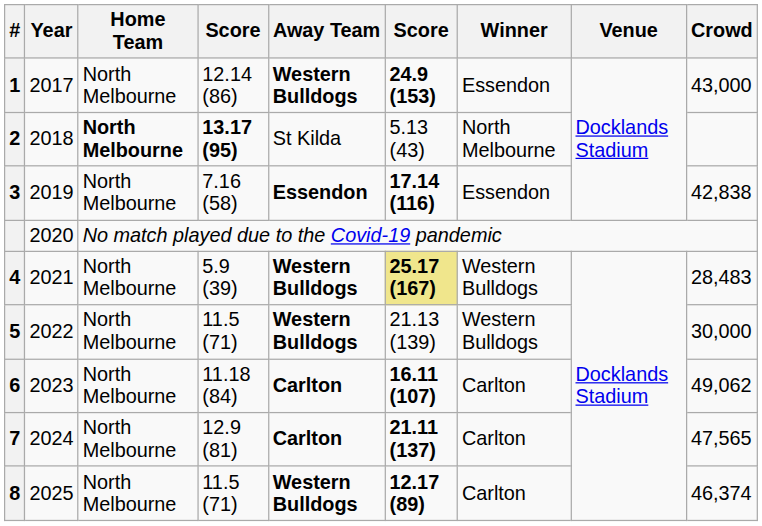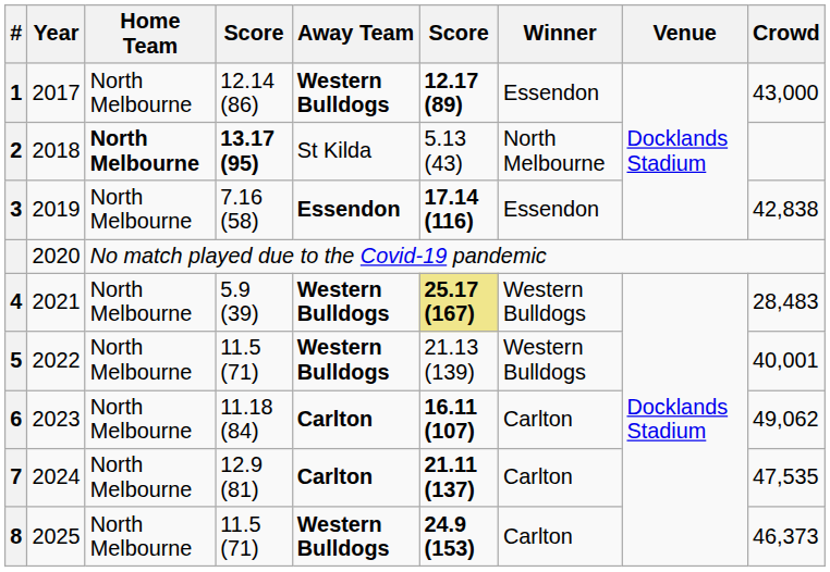1 | column 6: 24.9 (153) -> 12.17 (89)
5 | Crowd: 30,000 -> 40,001
7 | Crowd: 47,565 -> 47,535
8 | column 6: 12.17 (89) -> 24.9 (153)
8 | Crowd: 46,374 -> 46,373
